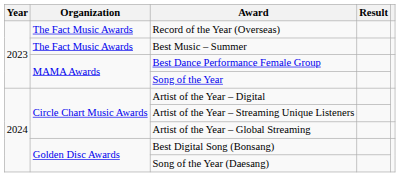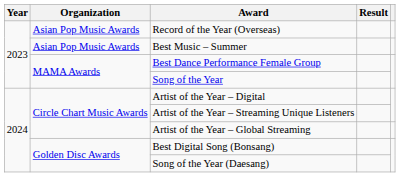Record of the Year (Overseas) | Organization: The Fact Music Awards -> Asian Pop Music Awards
Best Music – Summer | Organization: The Fact Music Awards -> Asian Pop Music Awards
